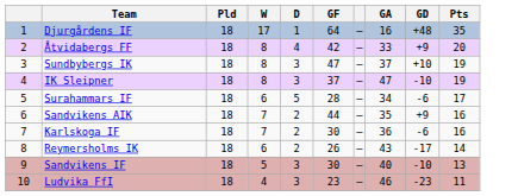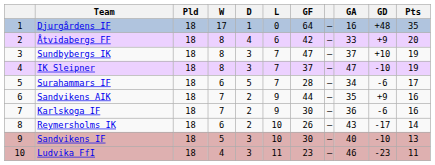+ column: L | 0 | 6 | 7 | 7 | 7 | 9 | 9 | 10 | 10 | 11
